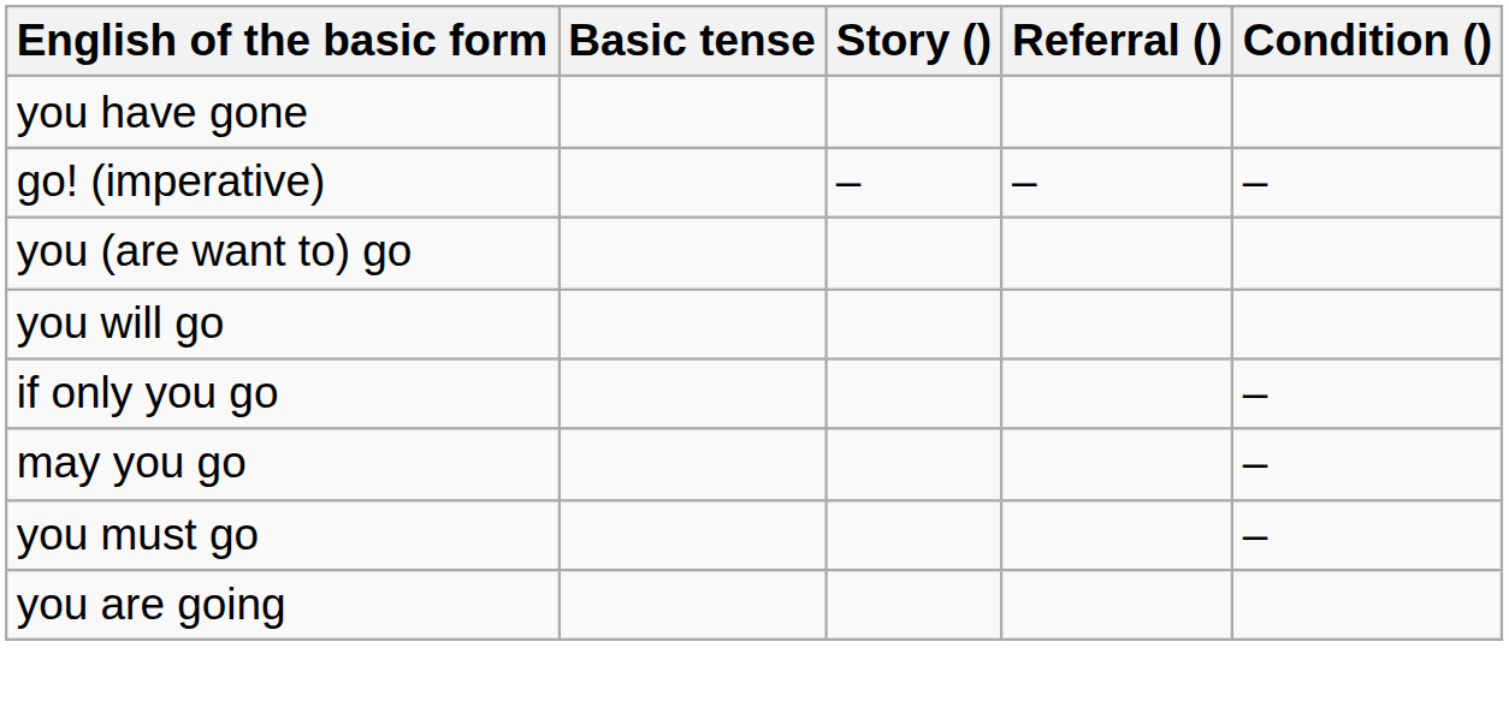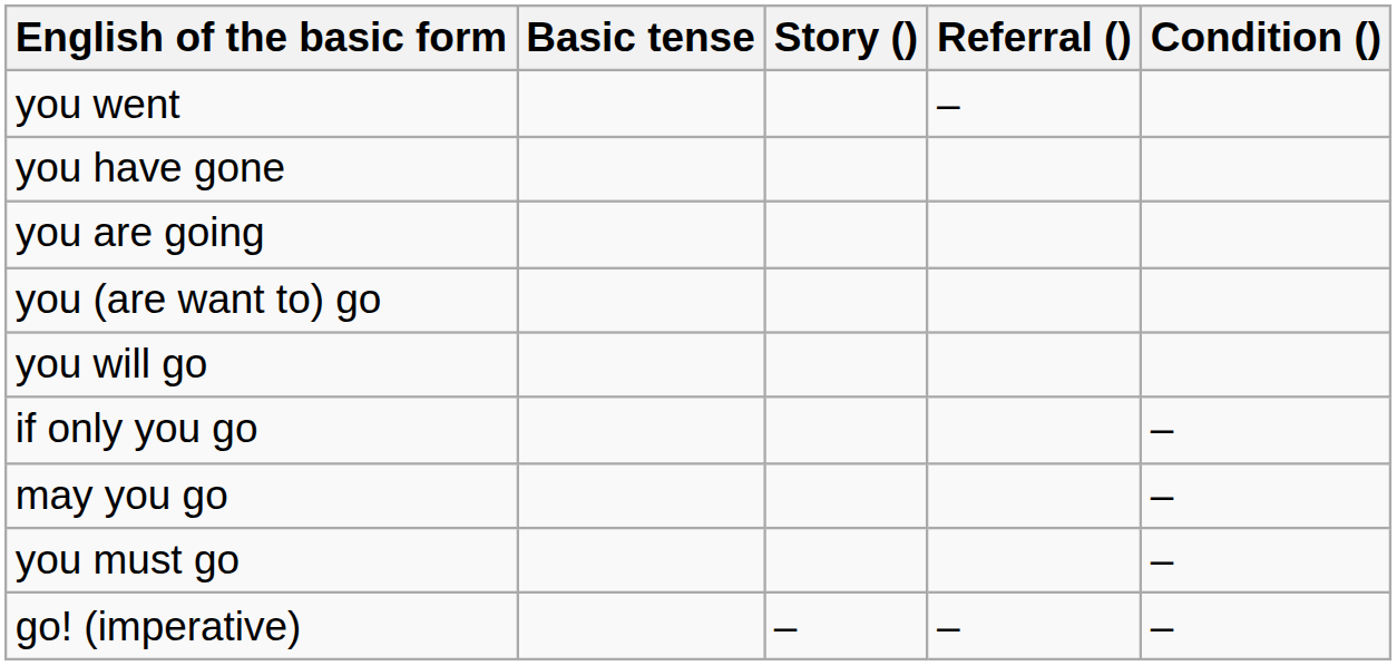+ row: you went | –
rows swapped: you are going <-> go! (imperative)
